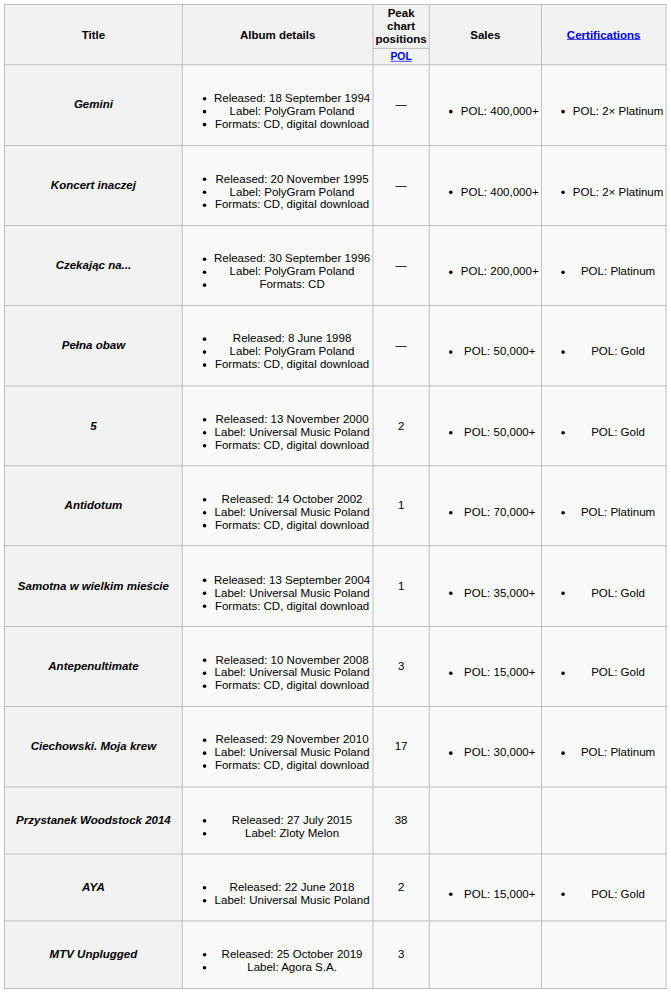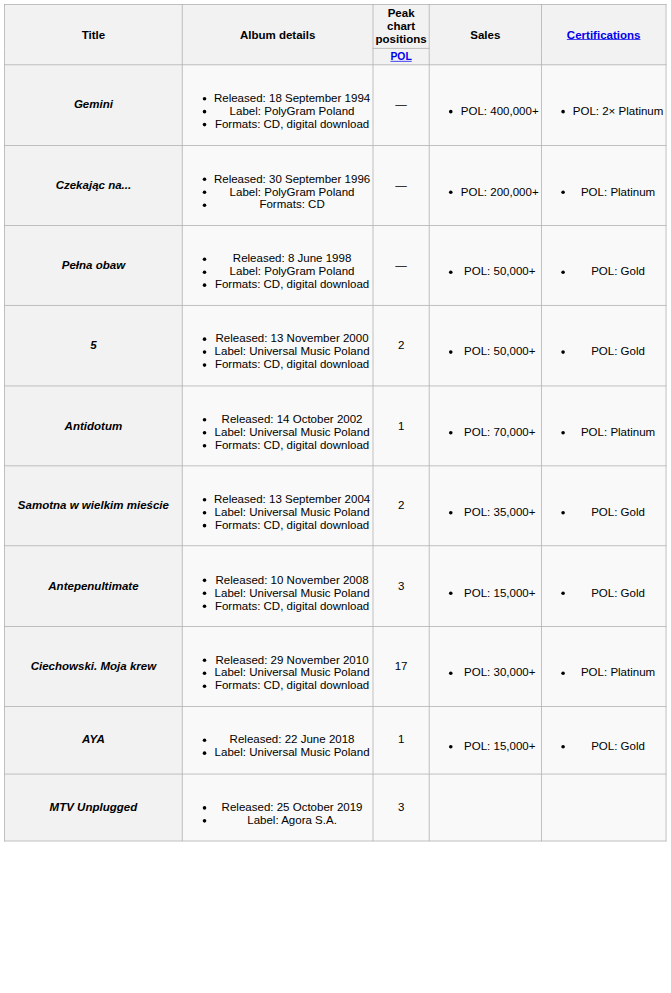- row: Koncert inaczej | Released: 20 November 1995 Label: PolyGram Poland Formats: CD, digital download | — | POL: 400,000+ | POL: 2× Platinum
Samotna w wielkim mieście | Peak chart positions / POL: 1 -> 2
- row: Przystanek Woodstock 2014 | Released: 27 July 2015 Label: Zloty Melon | 38
AYA | Peak chart positions / POL: 2 -> 1
